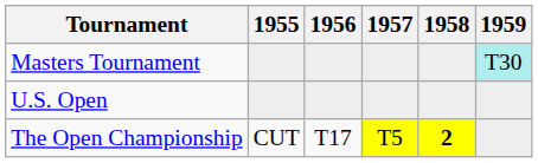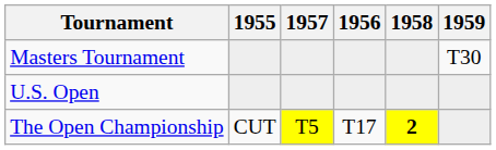columns swapped: 1956 <-> 1957
Masters Tournament | 1959: paleturquoise background -> no background
